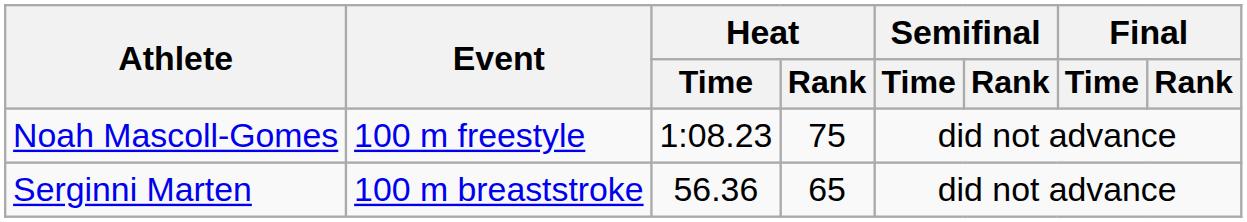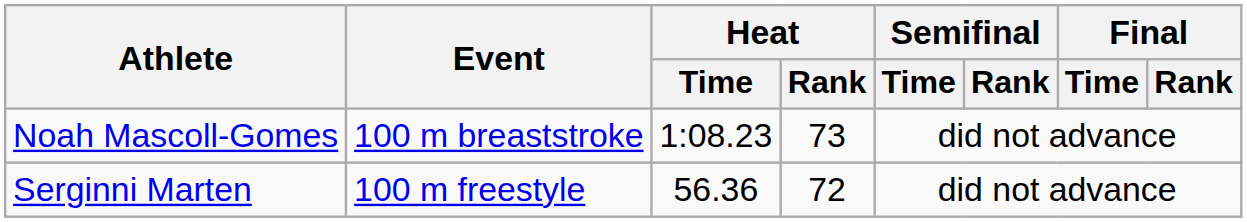Noah Mascoll-Gomes | Event: 100 m freestyle -> 100 m breaststroke
Noah Mascoll-Gomes | Heat / Rank: 75 -> 73
Serginni Marten | Event: 100 m breaststroke -> 100 m freestyle
Serginni Marten | Heat / Rank: 65 -> 72
